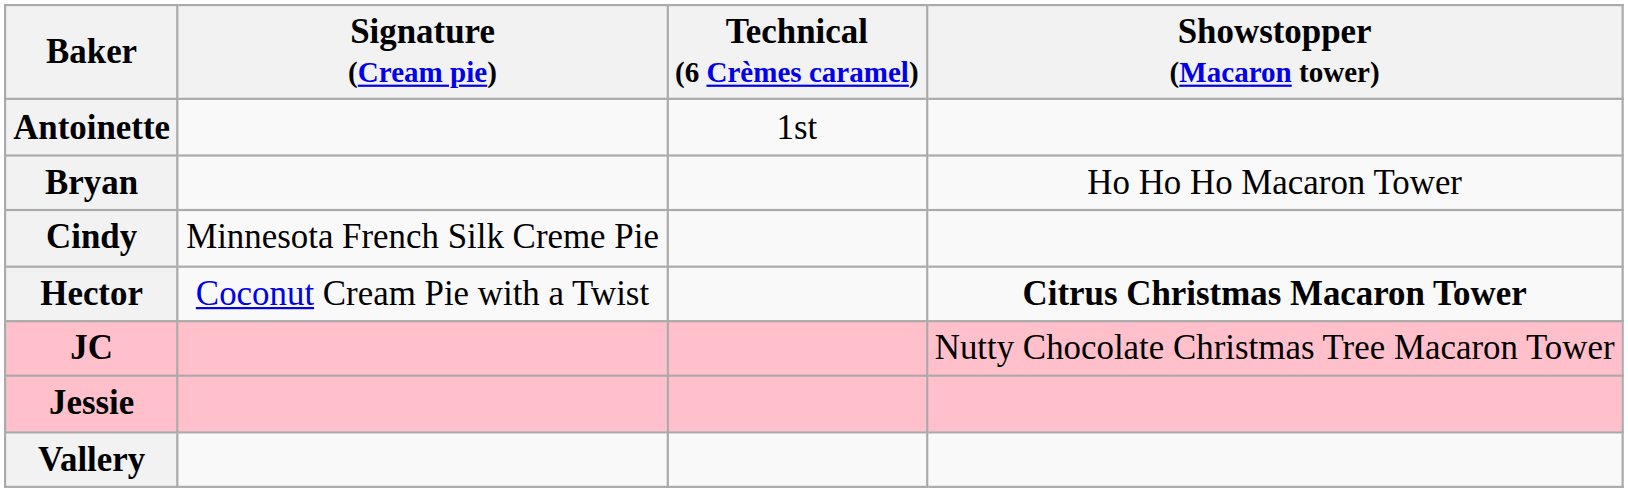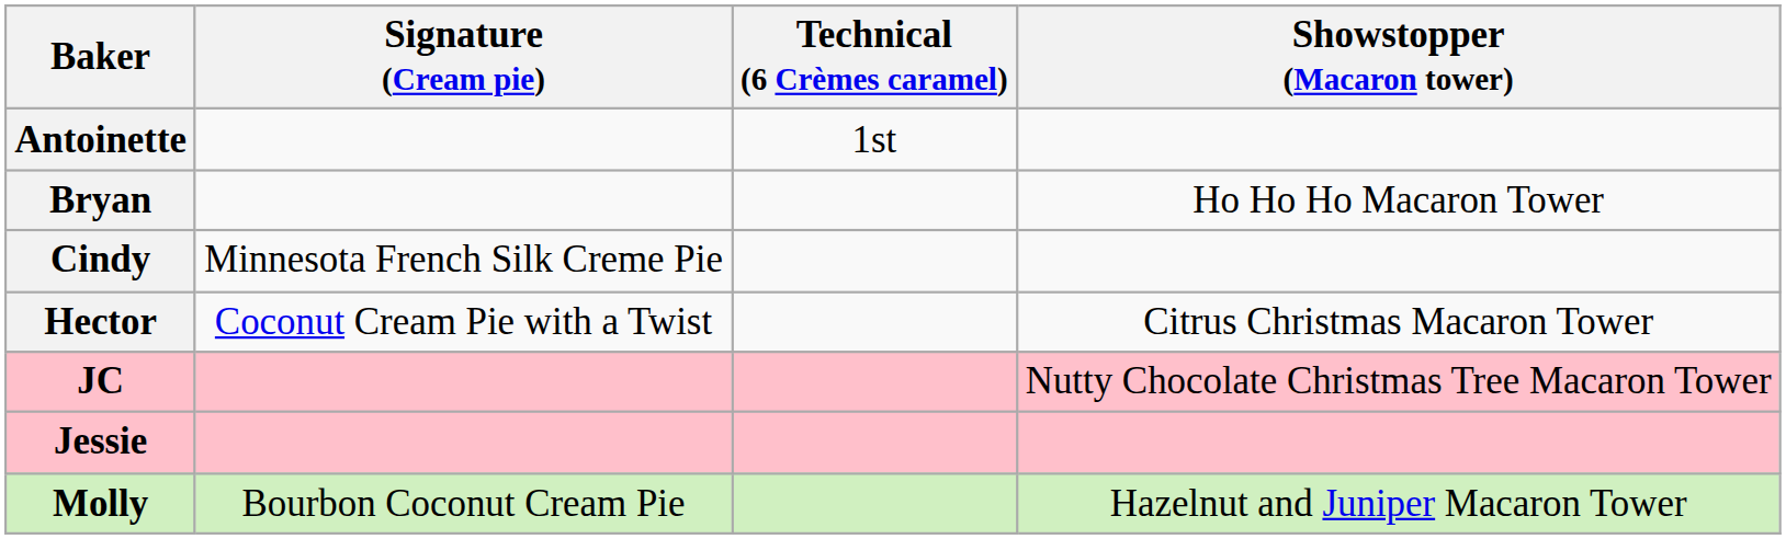Hector | Showstopper (Macaron tower): bold -> normal
+ row: Molly | Bourbon Coconut Cream Pie | Hazelnut and Juniper Macaron Tower
- row: Vallery
